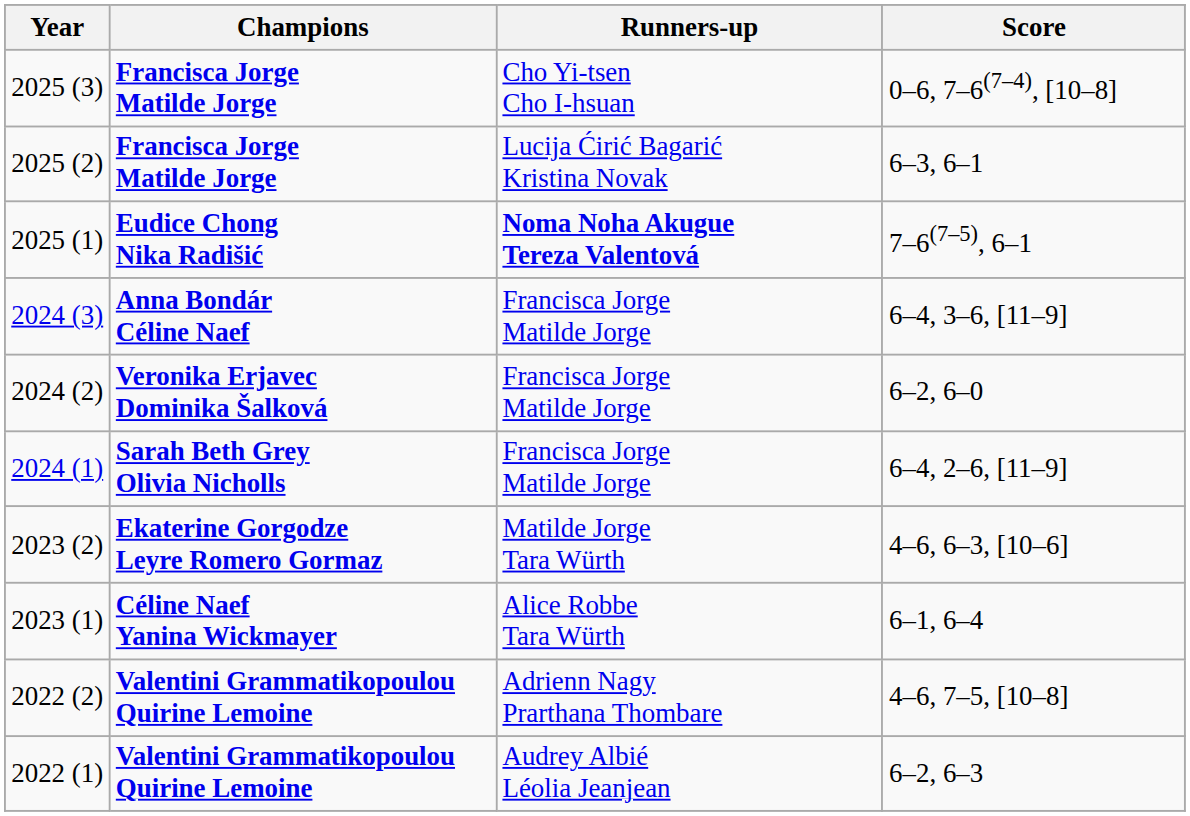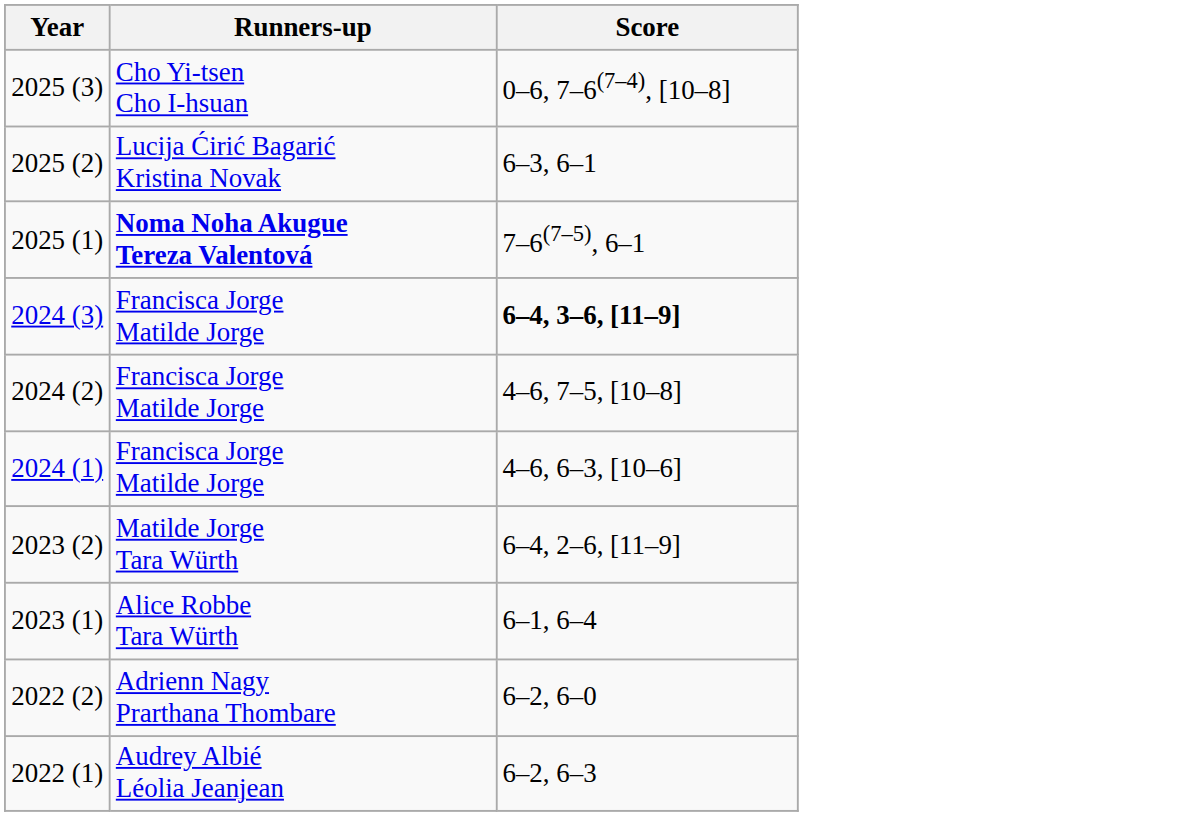- column: Champions | Francisca Jorge Matilde Jorge | Francisca Jorge Matilde Jorge | Eudice Chong Nika Radišić | Anna Bondár Céline Naef | Veronika Erjavec Dominika Šalková | Sarah Beth Grey Olivia Nicholls | Ekaterine Gorgodze Leyre Romero Gormaz | Céline Naef Yanina Wickmayer | Valentini Grammatikopoulou Quirine Lemoine | Valentini Grammatikopoulou Quirine Lemoine
2024 (3) | Score: normal -> bold
2024 (2) | Score: 6–2, 6–0 -> 4–6, 7–5, [10–8]
2024 (1) | Score: 6–4, 2–6, [11–9] -> 4–6, 6–3, [10–6]
2023 (2) | Score: 4–6, 6–3, [10–6] -> 6–4, 2–6, [11–9]
2022 (2) | Score: 4–6, 7–5, [10–8] -> 6–2, 6–0
